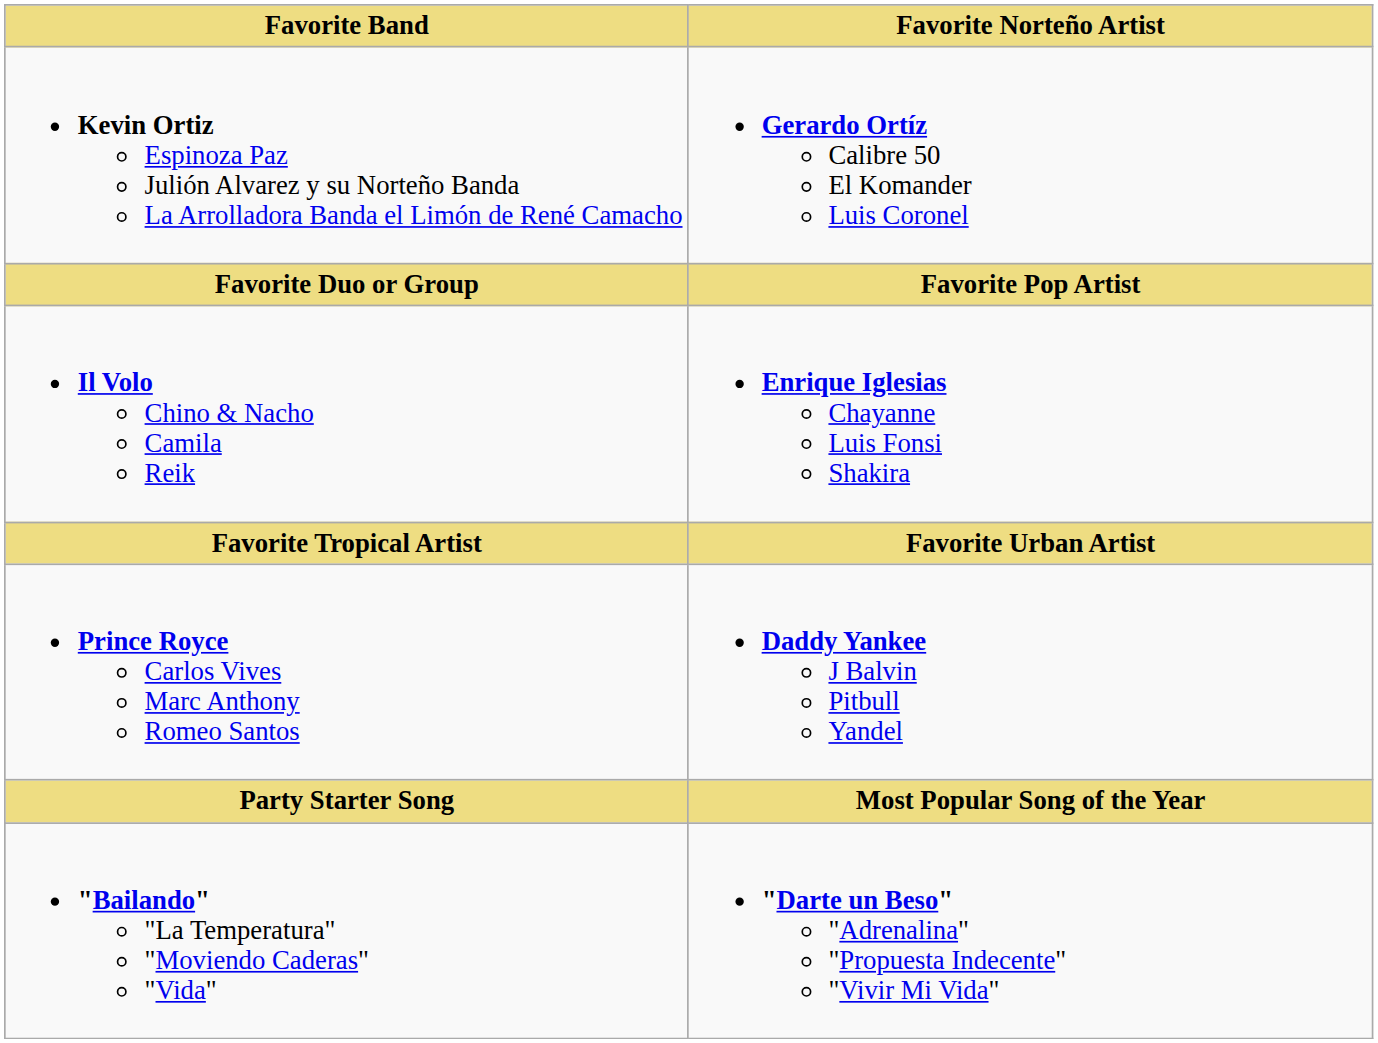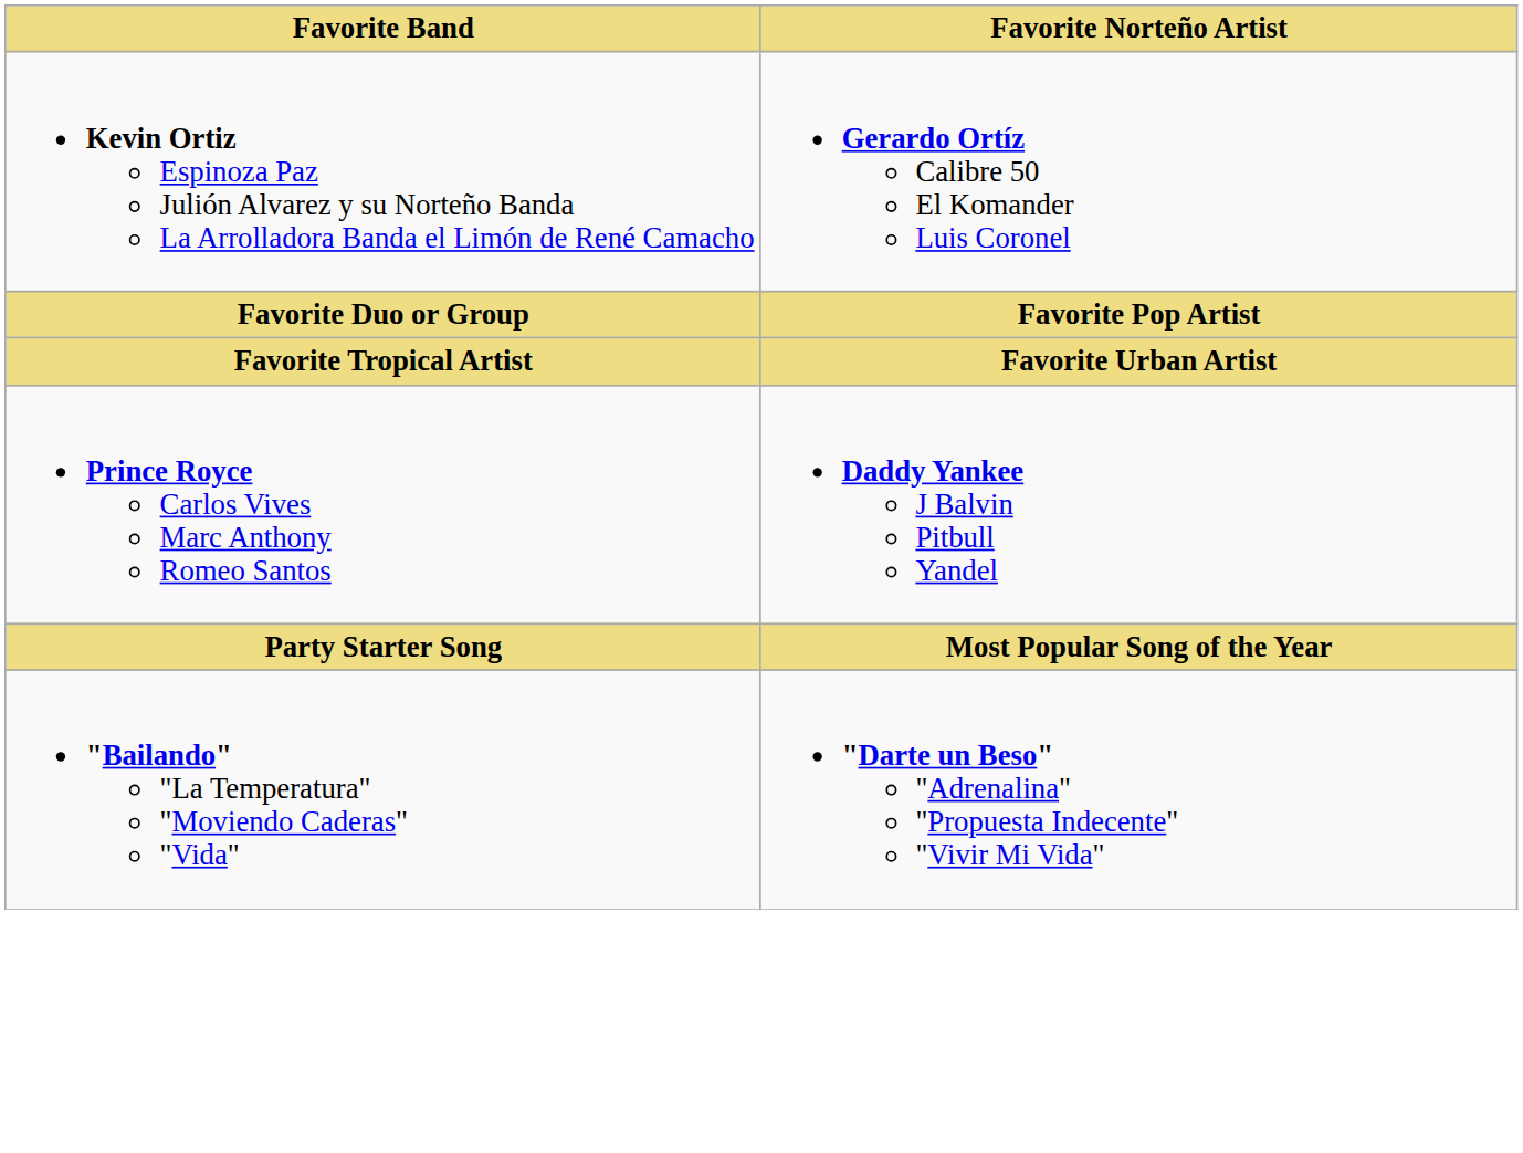- row: Il Volo Chino & Nacho Camila Reik | Enrique Iglesias Chayanne Luis Fonsi Shakira
